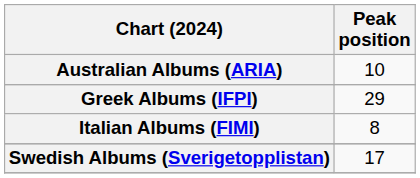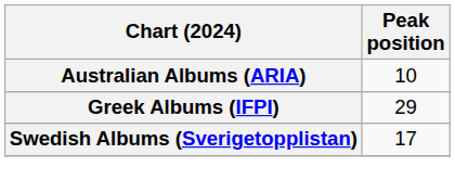- row: Italian Albums (FIMI) | 8
